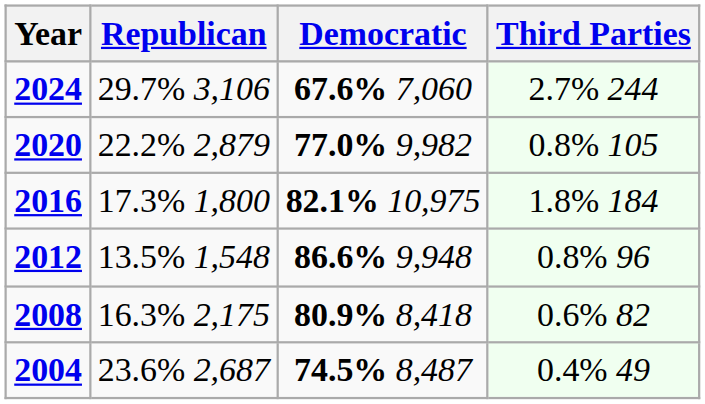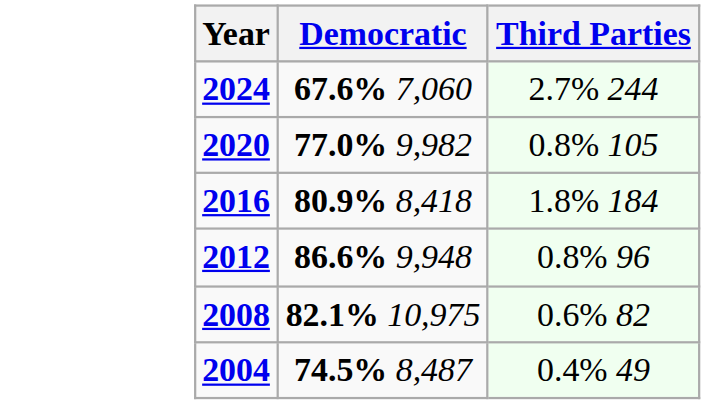- column: Republican | 29.7% 3,106 | 22.2% 2,879 | 17.3% 1,800 | 13.5% 1,548 | 16.3% 2,175 | 23.6% 2,687
2016 | Democratic: 82.1% 10,975 -> 80.9% 8,418
2008 | Democratic: 80.9% 8,418 -> 82.1% 10,975
